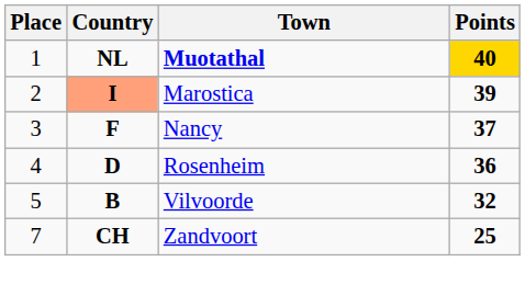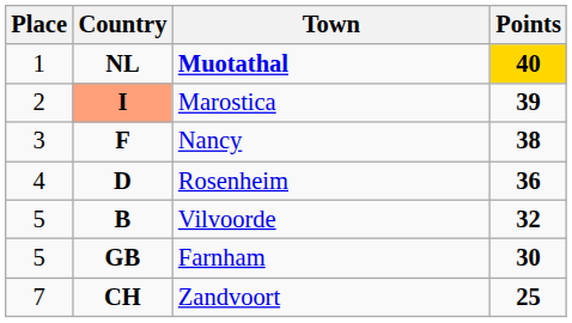Nancy | Points: 37 -> 38
+ row: 5 | GB | Farnham | 30
